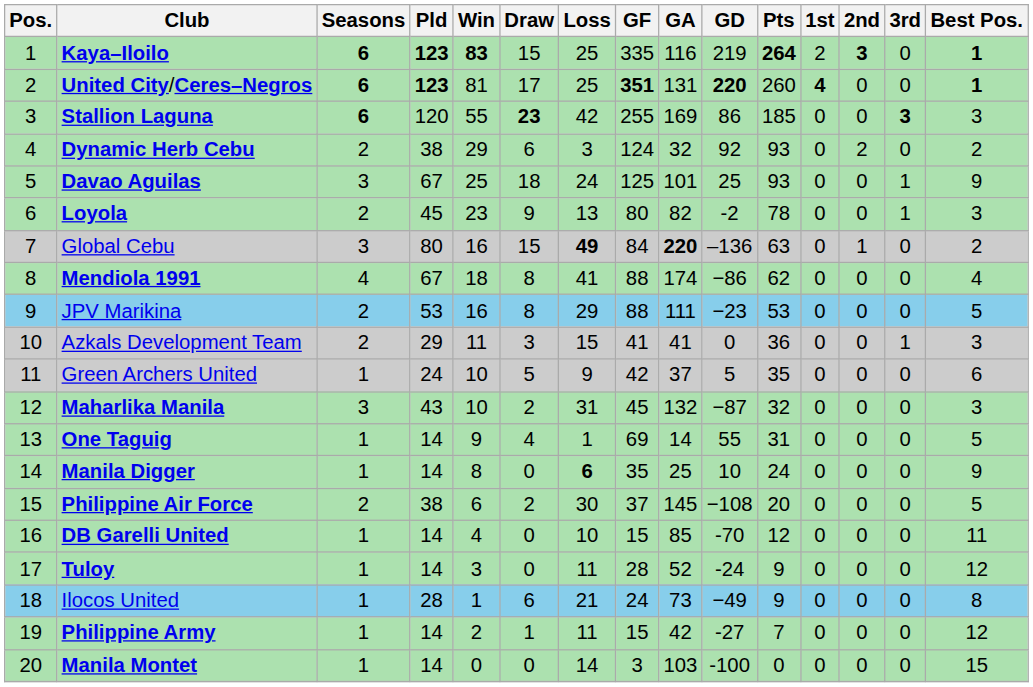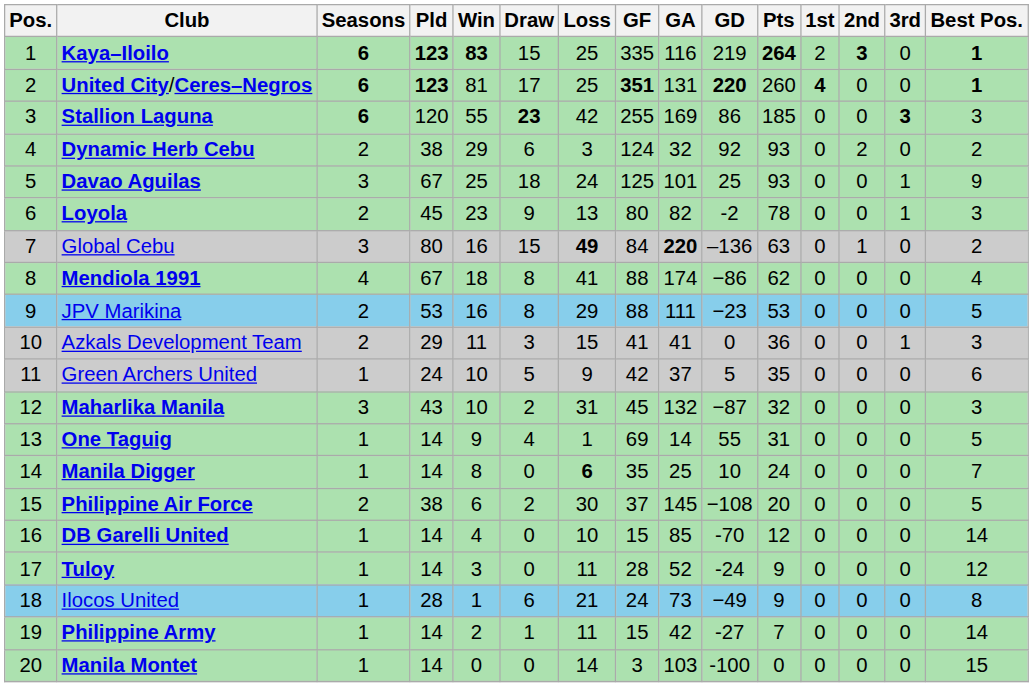Manila Digger | Best Pos.: 9 -> 7
DB Garelli United | Best Pos.: 11 -> 14
Philippine Army | Best Pos.: 12 -> 14
